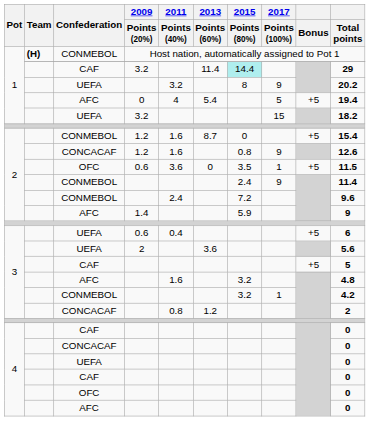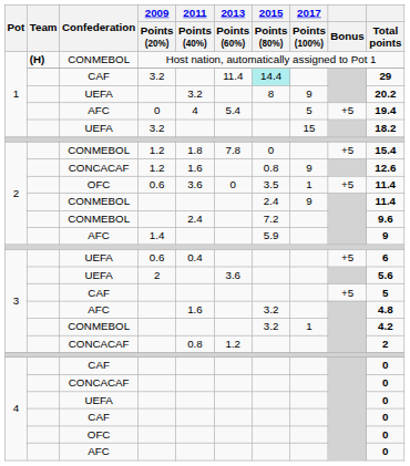CONMEBOL / 1.2 | 2011 / Points (40%): 1.6 -> 1.8
CONMEBOL / 1.2 | 2013 / Points (60%): 8.7 -> 7.8
OFC / 0.6 | Total points: 11.5 -> 11.4
